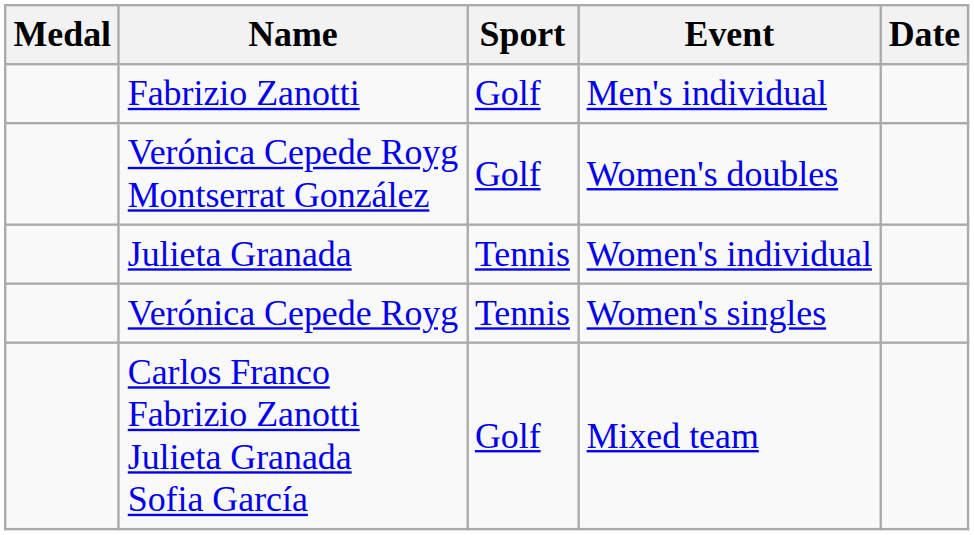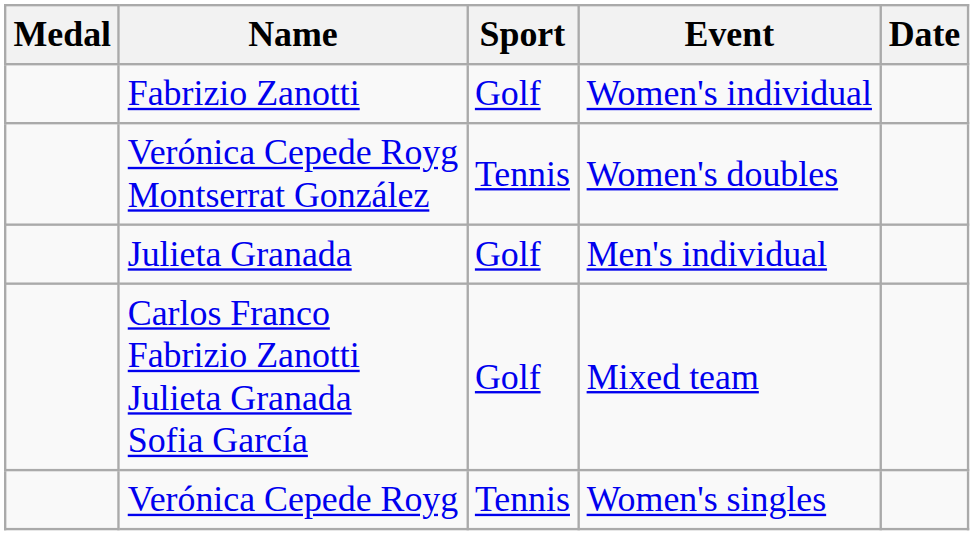Fabrizio Zanotti | Event: Men's individual -> Women's individual
Verónica Cepede Royg Montserrat González | Sport: Golf -> Tennis
Julieta Granada | Sport: Tennis -> Golf
Julieta Granada | Event: Women's individual -> Men's individual
rows swapped: Carlos Franco Fabrizio Zanotti Julieta Granada Sofia García <-> Verónica Cepede Royg
